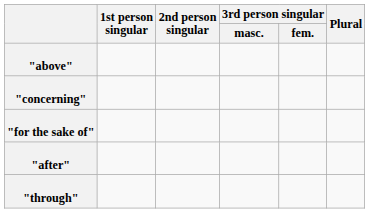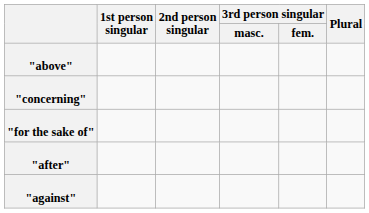+ row: "against"
- row: "through"
